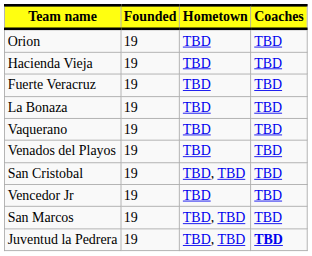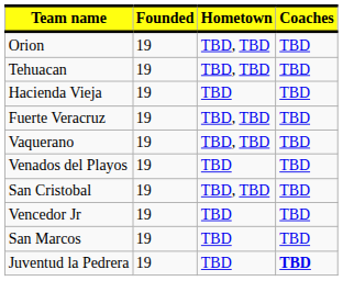Orion | Hometown: TBD -> TBD, TBD
+ row: Tehuacan | 19 | TBD, TBD | TBD
Fuerte Veracruz | Hometown: TBD -> TBD, TBD
- row: La Bonaza | 19 | TBD | TBD
Vaquerano | Hometown: TBD -> TBD, TBD
San Marcos | Hometown: TBD, TBD -> TBD
Juventud la Pedrera | Hometown: TBD, TBD -> TBD
